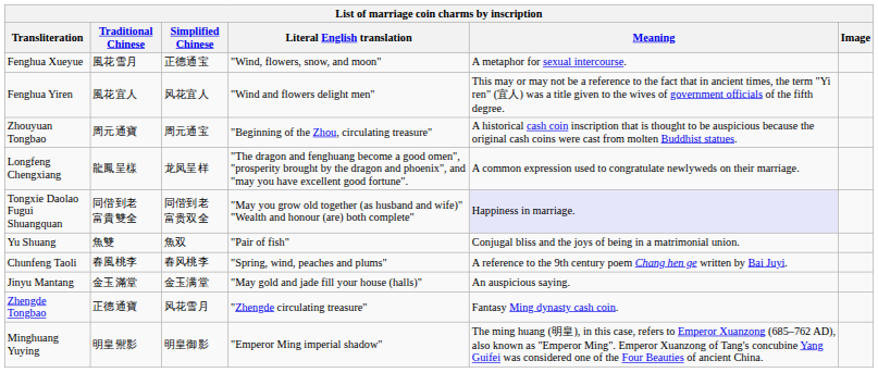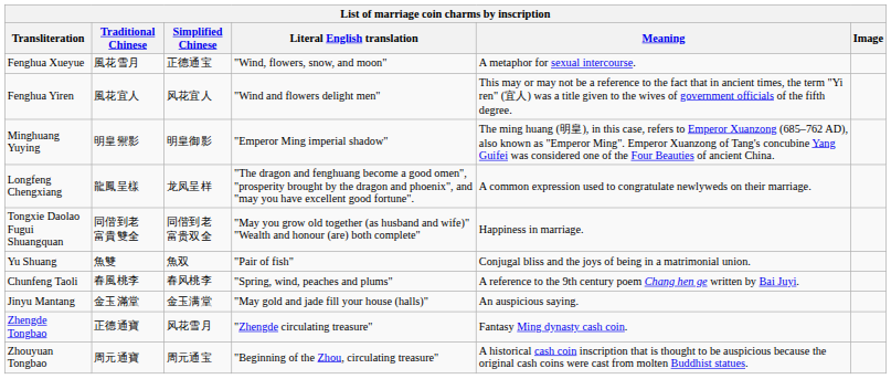rows swapped: Minghuang Yuying <-> Zhouyuan Tongbao
Tongxie Daolao Fugui Shuangquan | Meaning: lavender background -> no background
